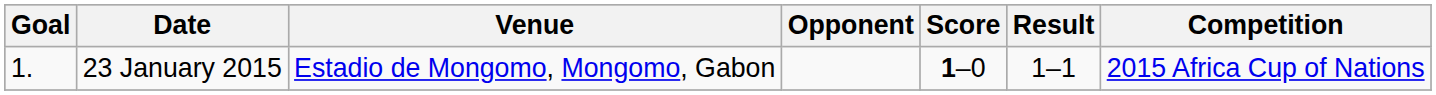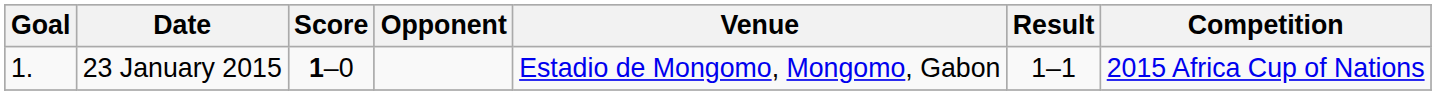columns swapped: Venue <-> Score
